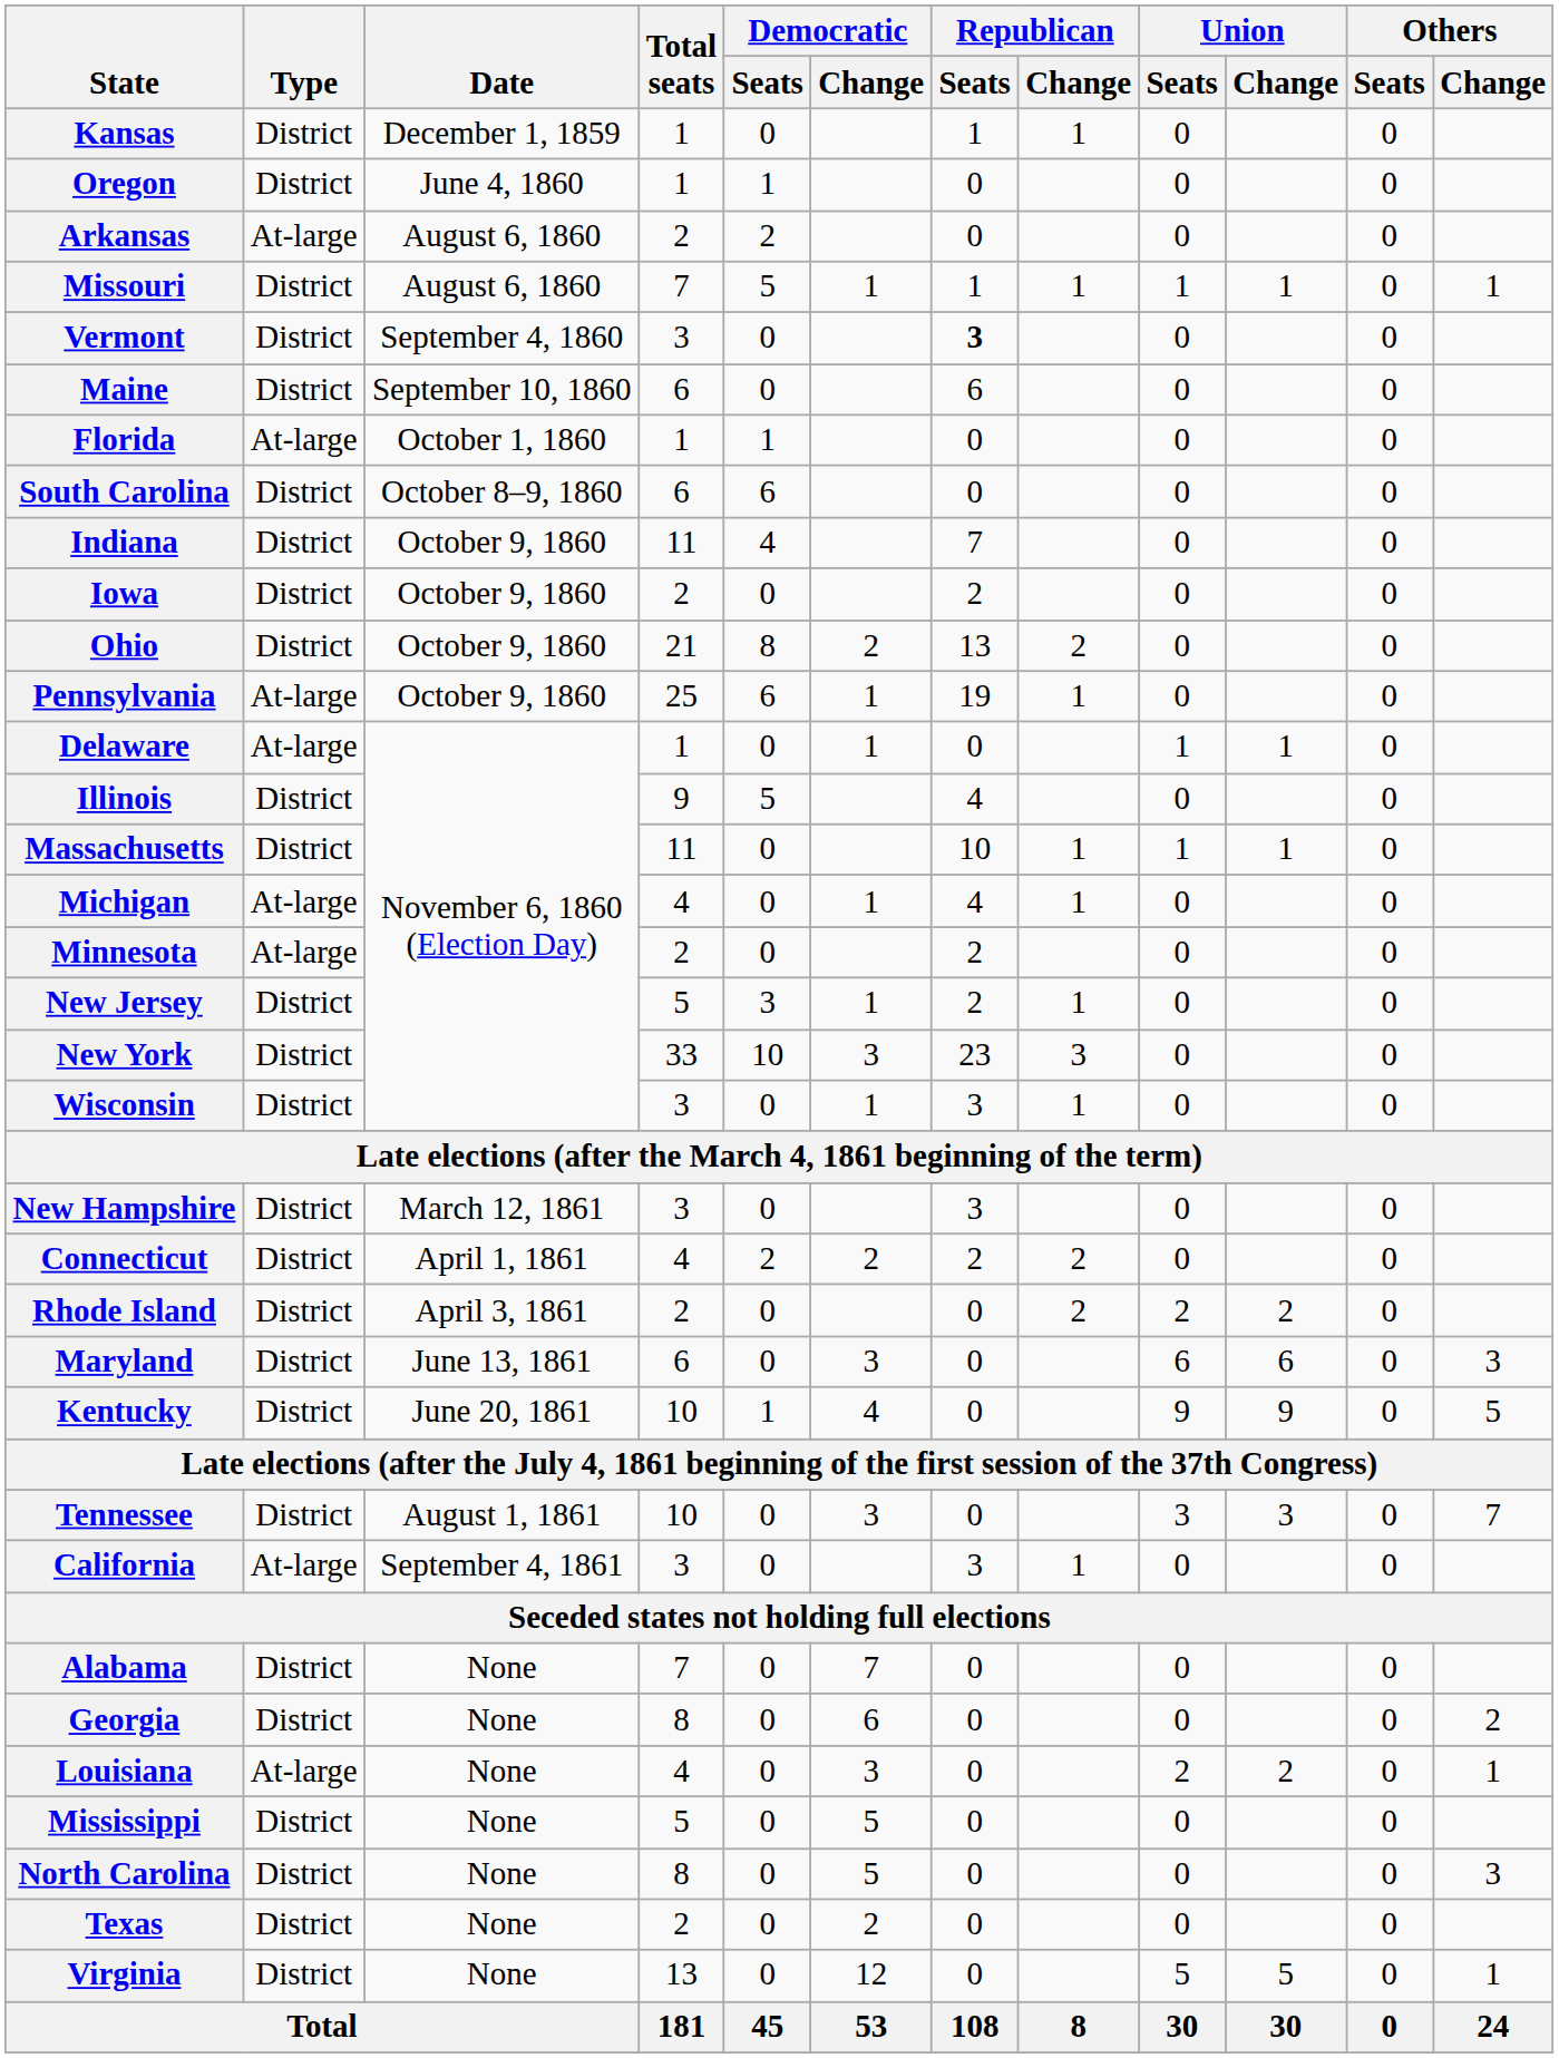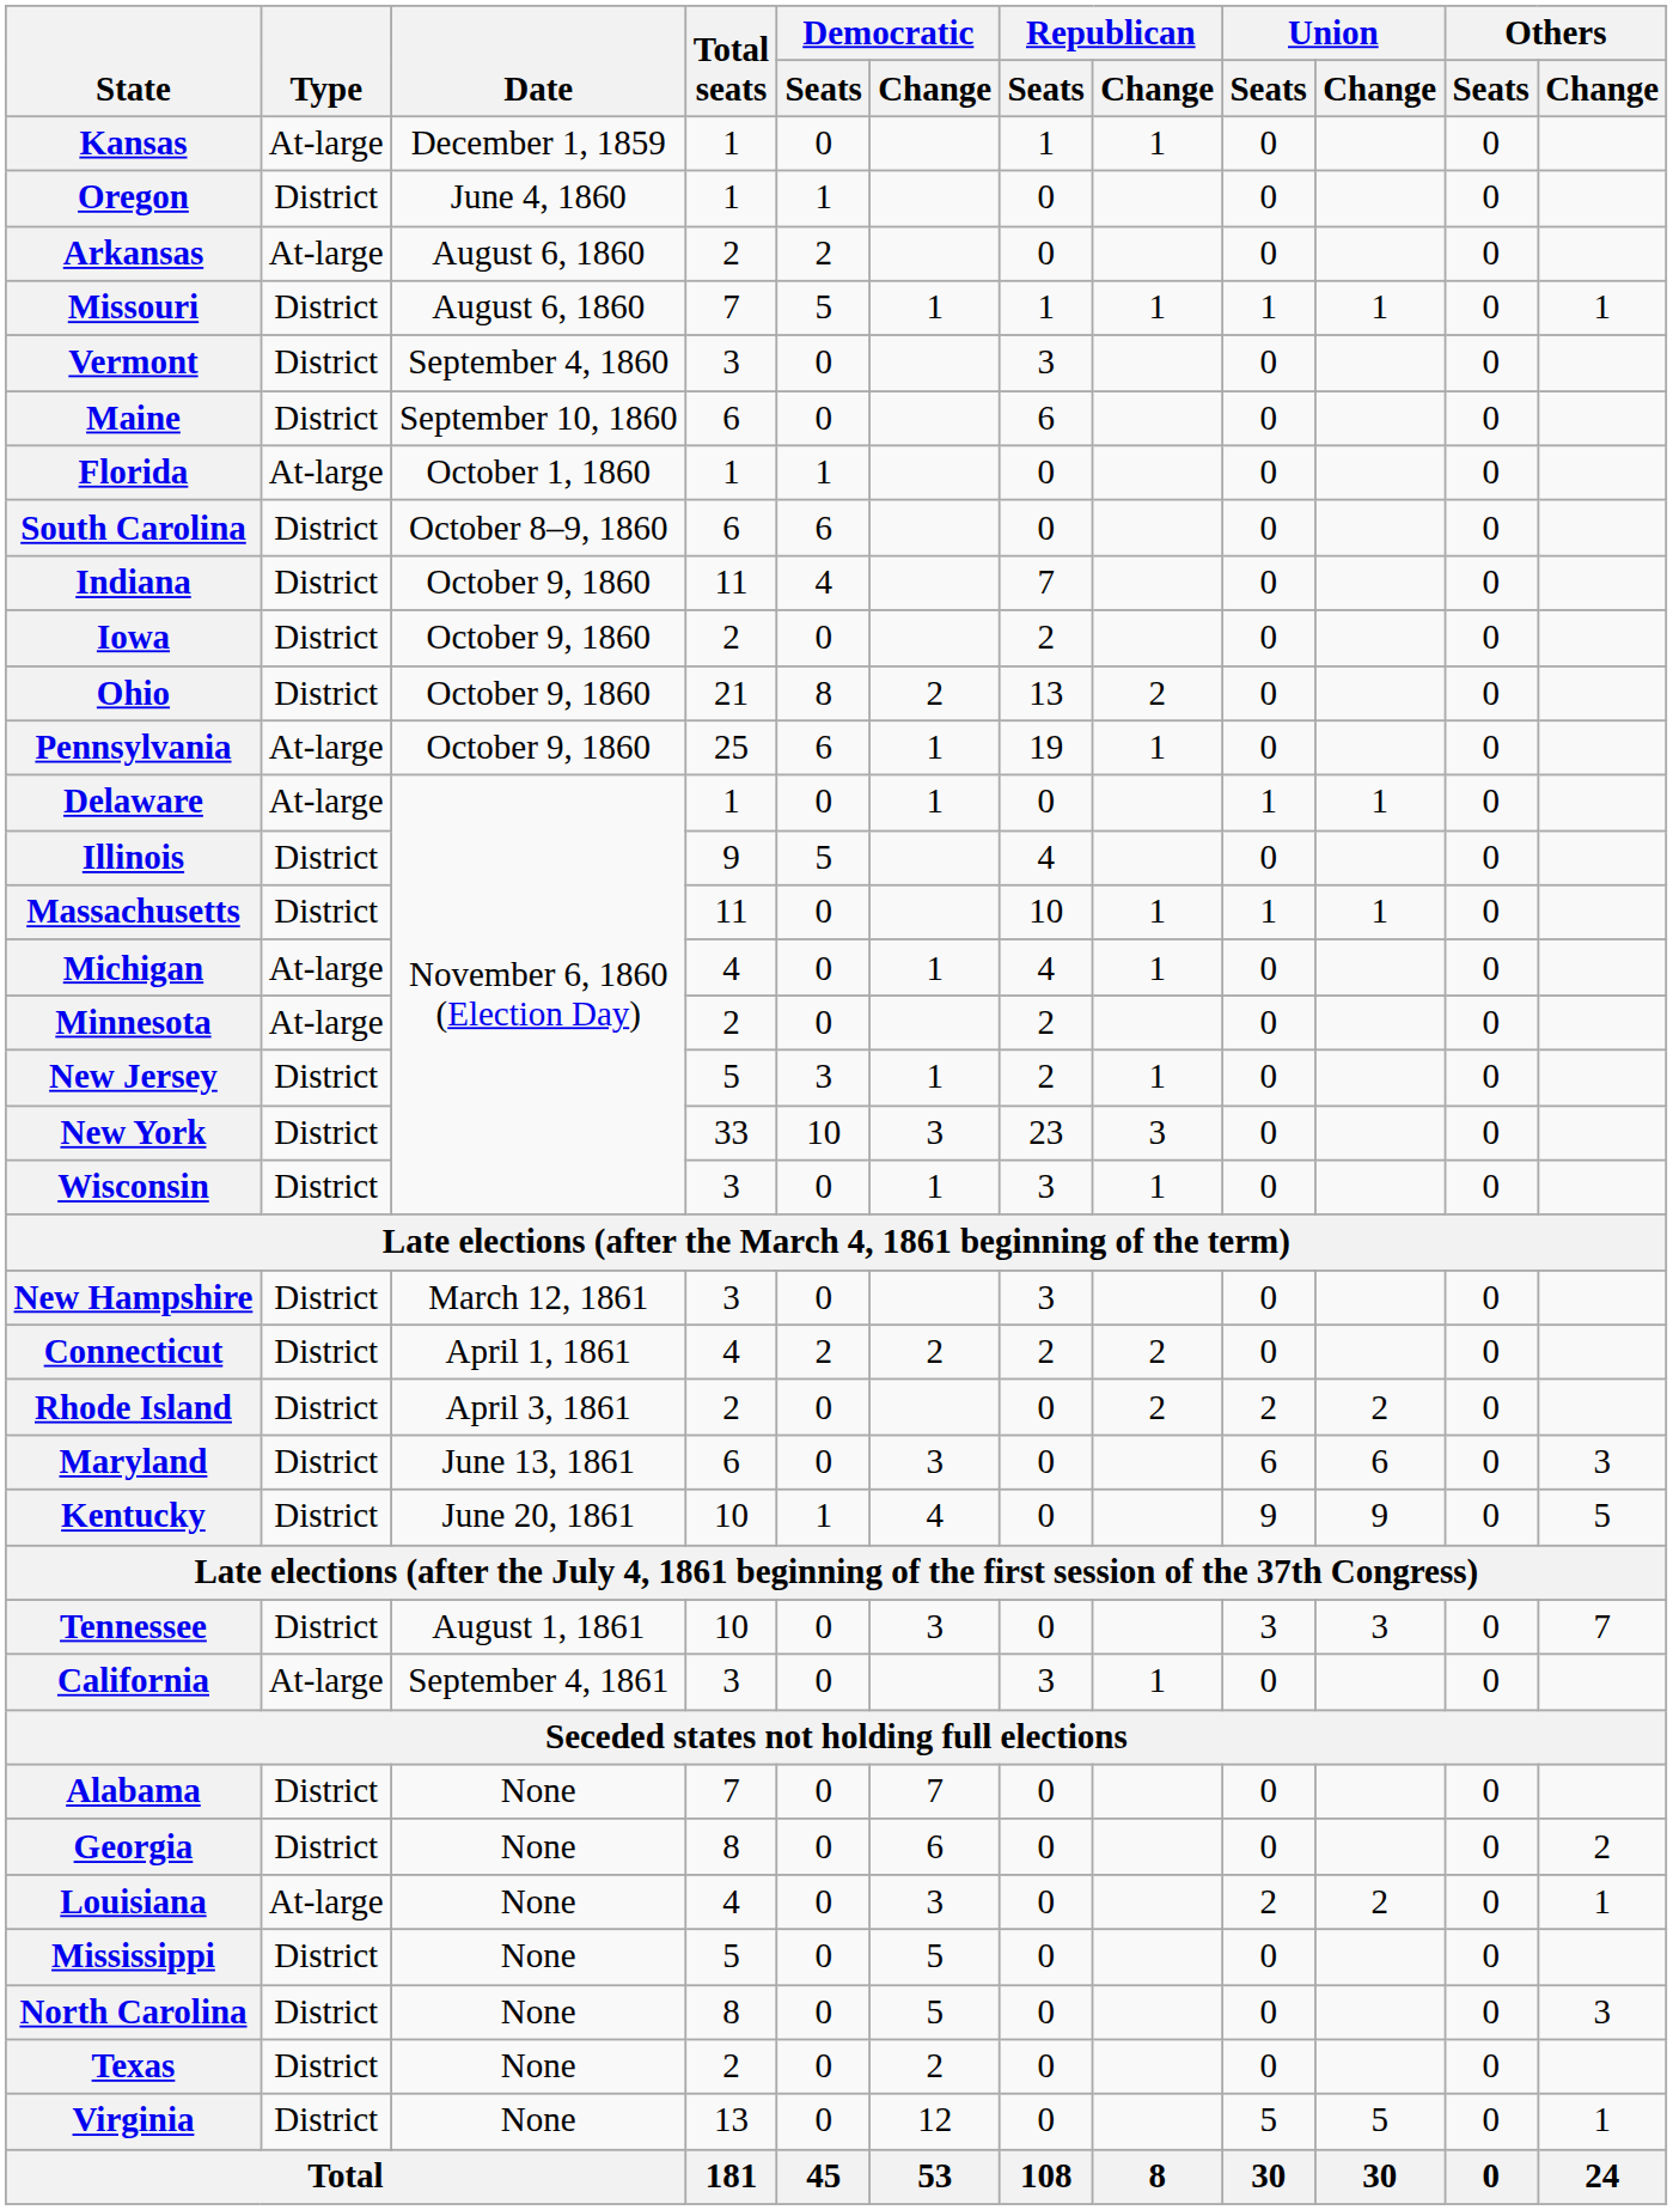Kansas | Type: District -> At-large
Vermont | Republican / Seats: bold -> normal
